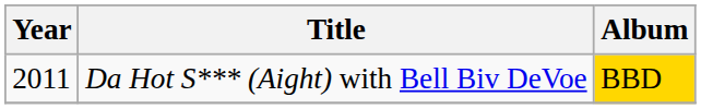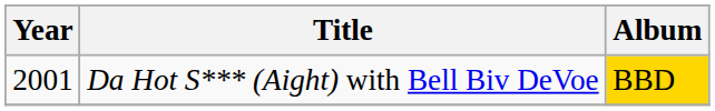Da Hot S*** (Aight) with Bell Biv DeVoe | Year: 2011 -> 2001
